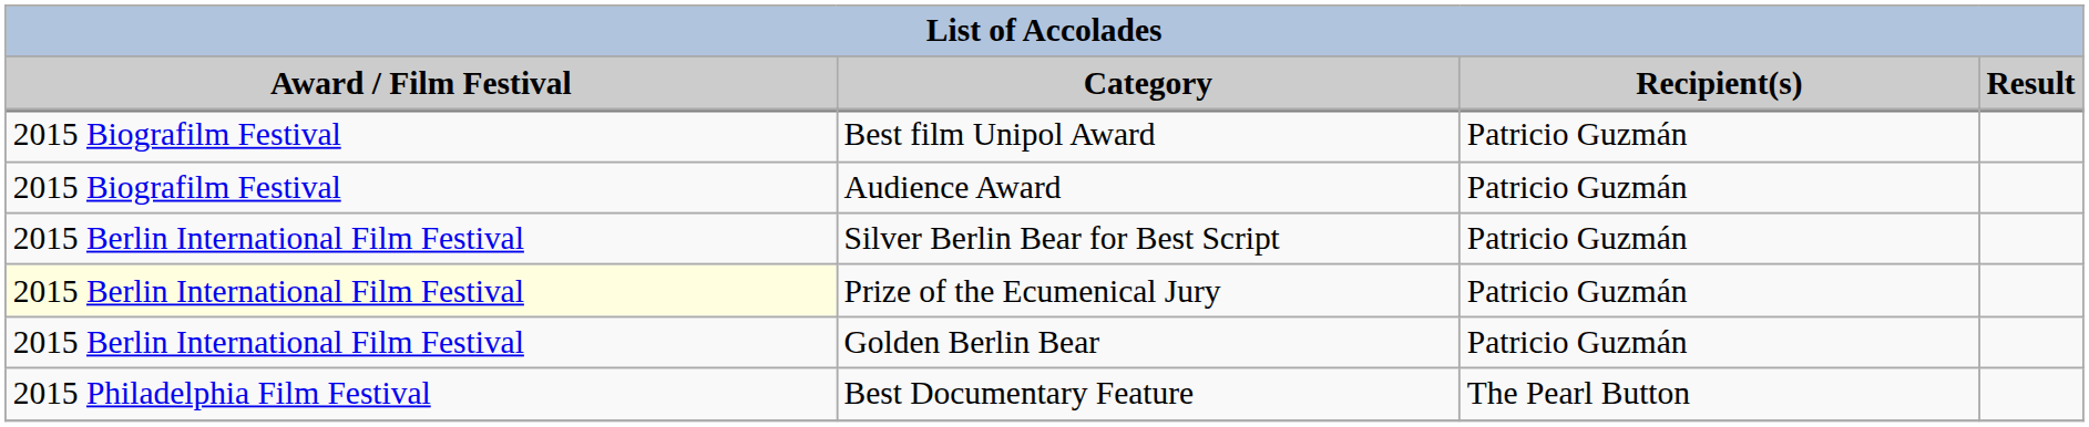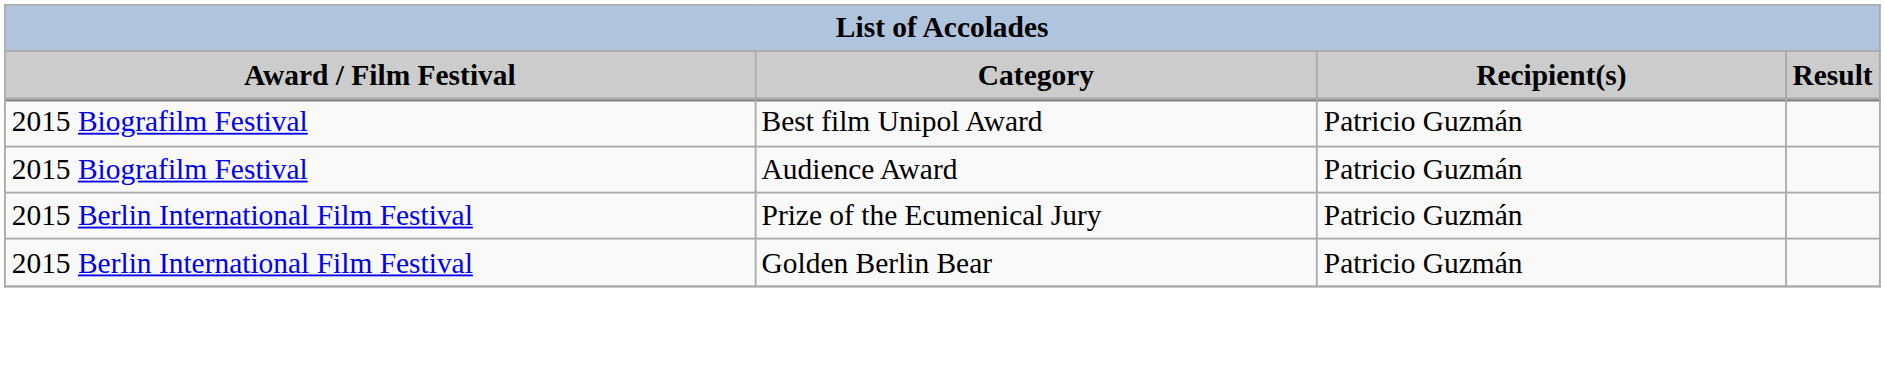- row: 2015 Berlin International Film Festival | Silver Berlin Bear for Best Script | Patricio Guzmán
Prize of the Ecumenical Jury | Award / Film Festival: lightyellow background -> no background
- row: 2015 Philadelphia Film Festival | Best Documentary Feature | The Pearl Button
